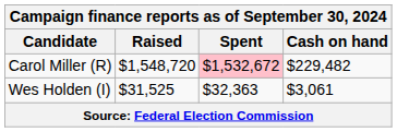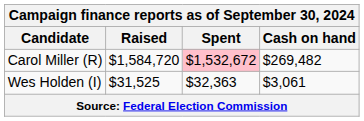Carol Miller (R) | Raised: $1,548,720 -> $1,584,720
Carol Miller (R) | Cash on hand: $229,482 -> $269,482
